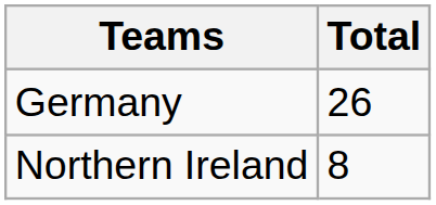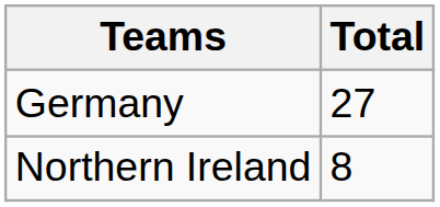Germany | Total: 26 -> 27
